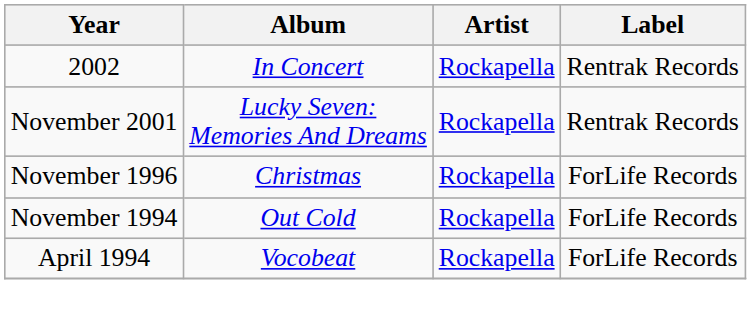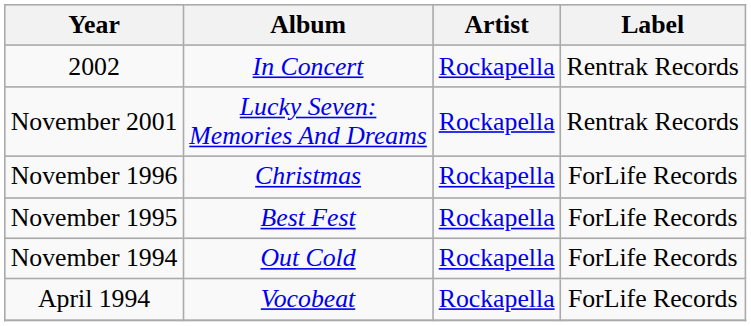+ row: November 1995 | Best Fest | Rockapella | ForLife Records
